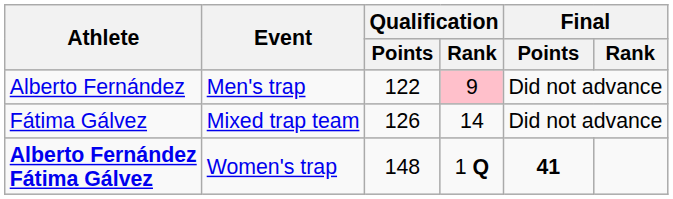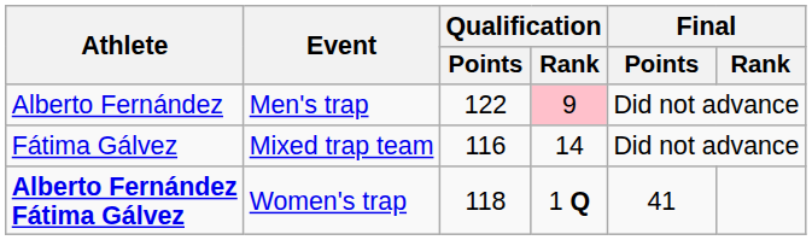Fátima Gálvez | Qualification / Points: 126 -> 116
Alberto Fernández Fátima Gálvez | Qualification / Points: 148 -> 118
Alberto Fernández Fátima Gálvez | Final / Points: bold -> normal
